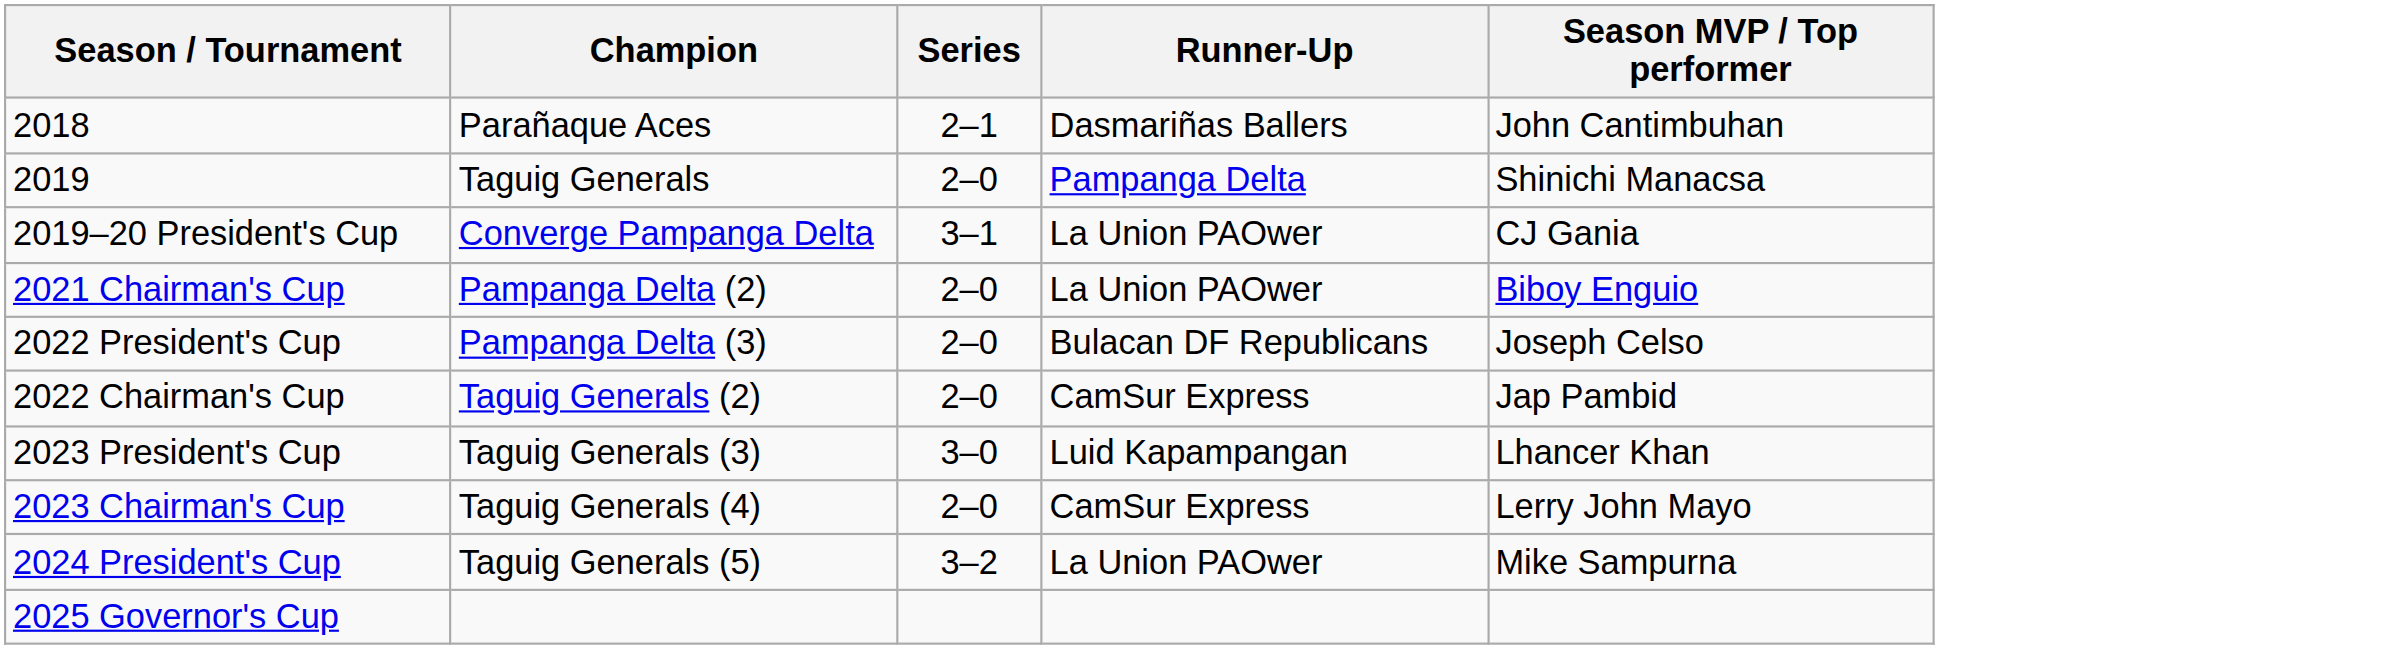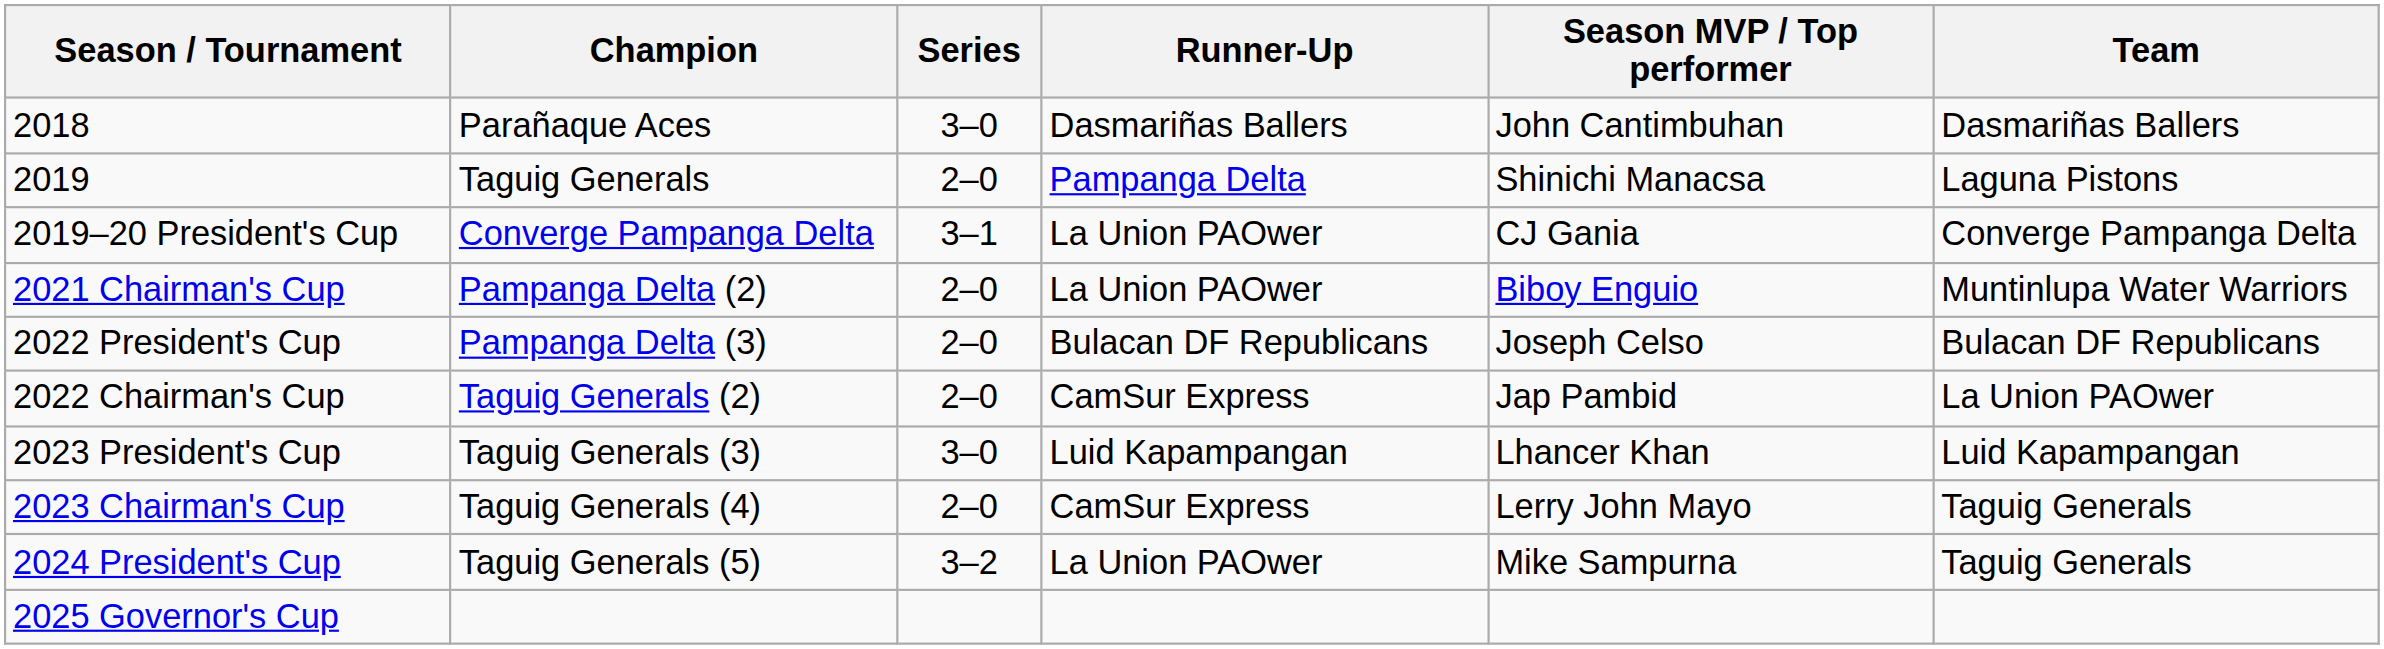+ column: Team | Dasmariñas Ballers | Laguna Pistons | Converge Pampanga Delta | Muntinlupa Water Warriors | Bulacan DF Republicans | La Union PAOwer | Luid Kapampangan | Taguig Generals | Taguig Generals
2018 | Series: 2–1 -> 3–0
